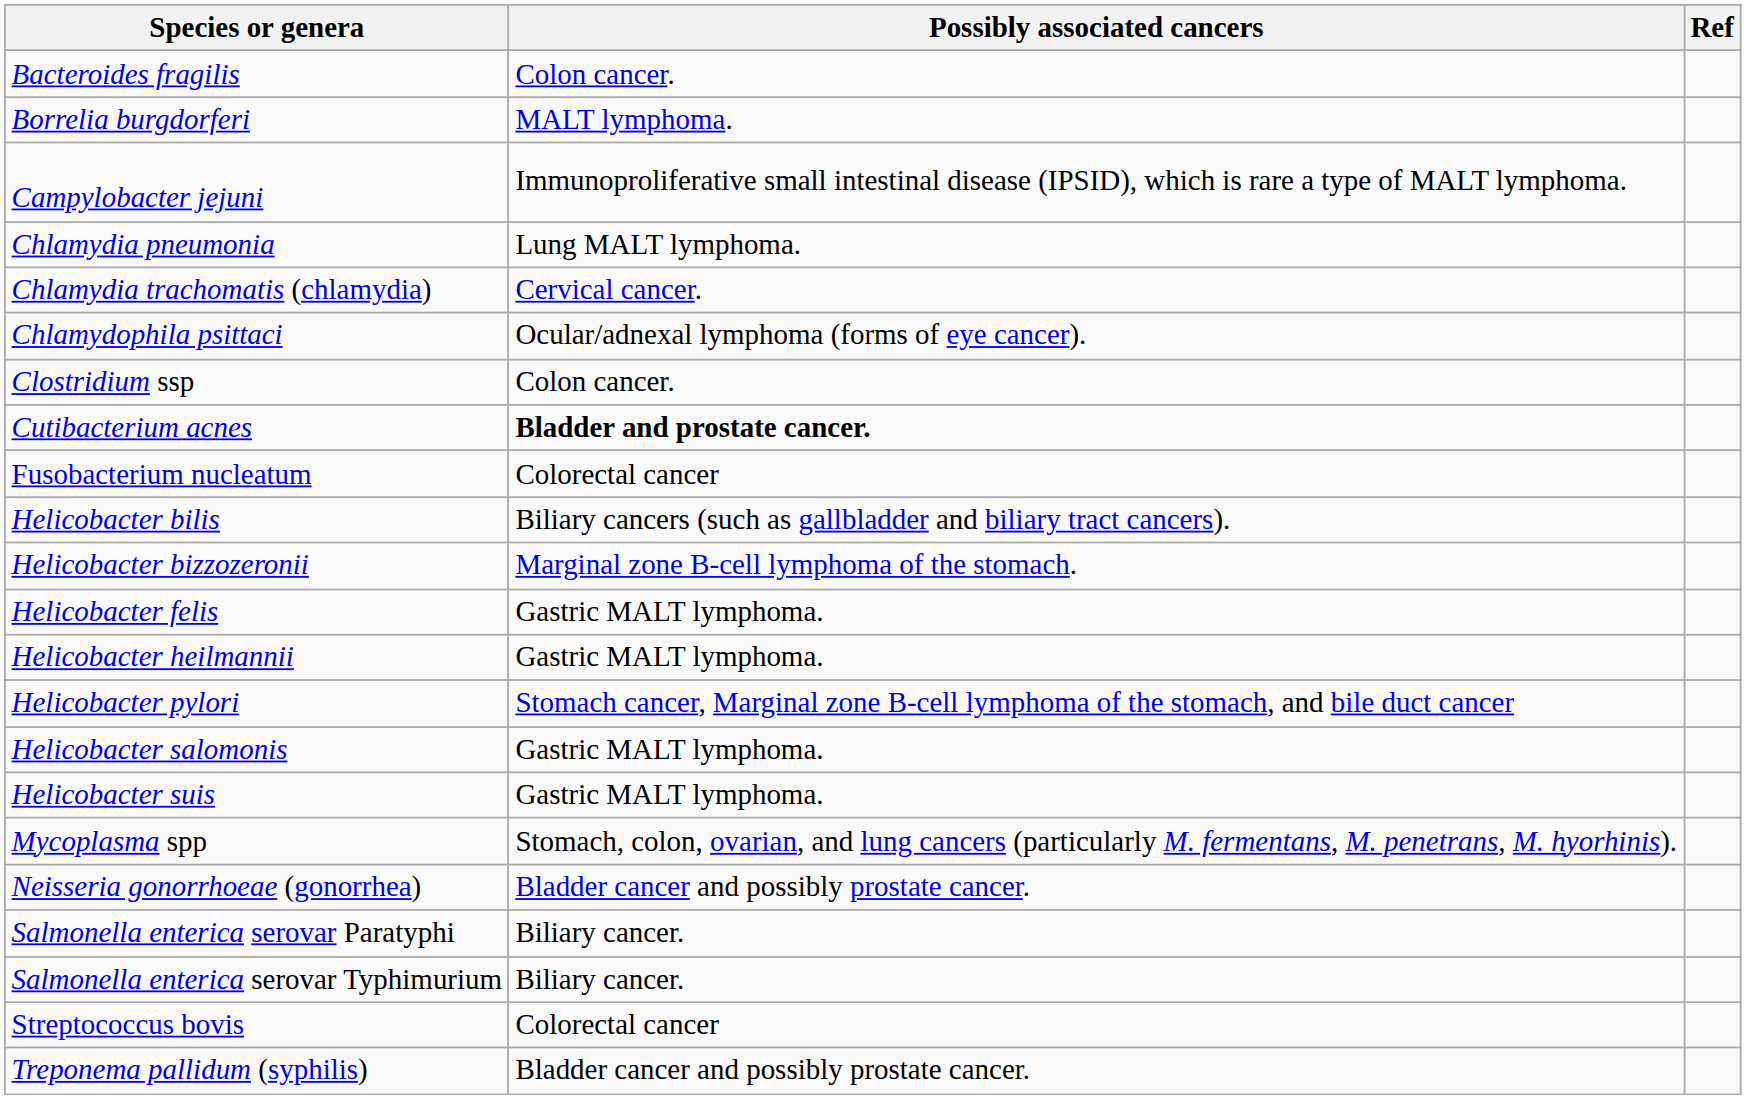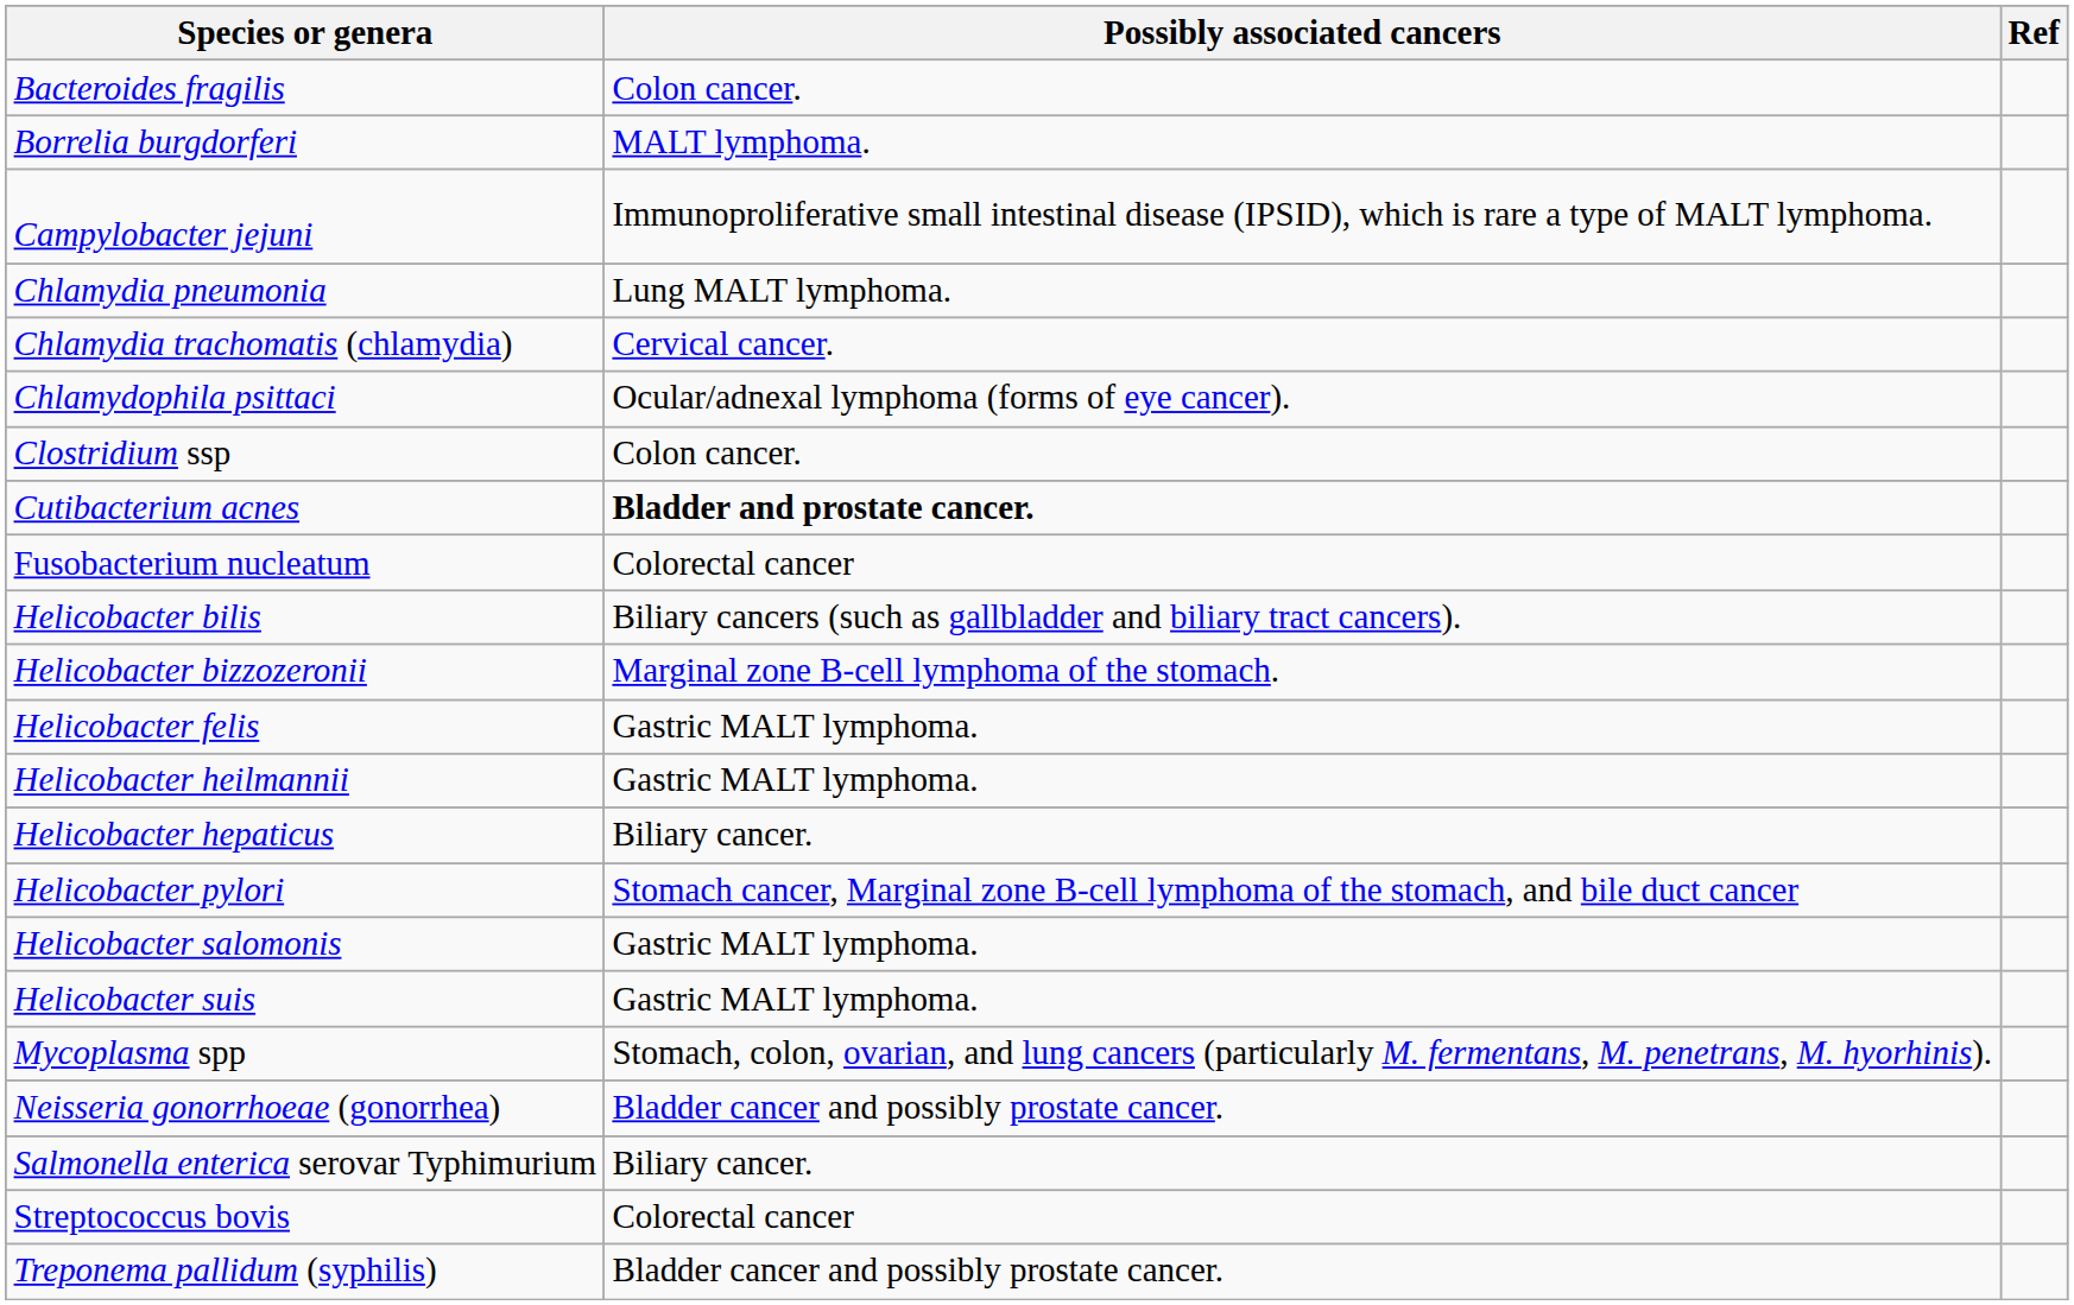+ row: Helicobacter hepaticus | Biliary cancer.
- row: Salmonella enterica serovar Paratyphi | Biliary cancer.
